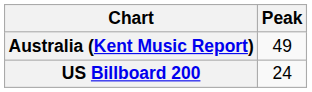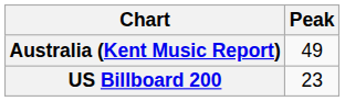US Billboard 200 | Peak: 24 -> 23
